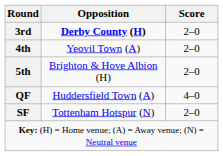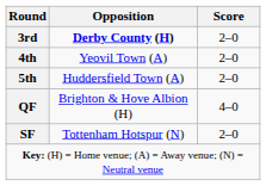5th | Opposition: Brighton & Hove Albion (H) -> Huddersfield Town (A)
QF | Opposition: Huddersfield Town (A) -> Brighton & Hove Albion (H)
